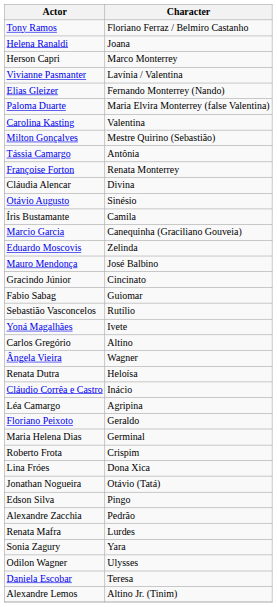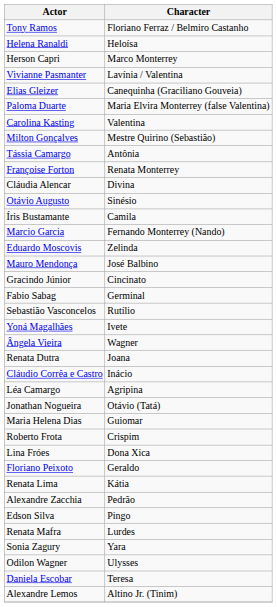Helena Ranaldi | Character: Joana -> Heloísa
Elias Gleizer | Character: Fernando Monterrey (Nando) -> Canequinha (Graciliano Gouveia)
Marcio Garcia | Character: Canequinha (Graciliano Gouveia) -> Fernando Monterrey (Nando)
Fabio Sabag | Character: Guiomar -> Germinal
- row: Carlos Gregório | Altino
Renata Dutra | Character: Heloísa -> Joana
rows swapped: Floriano Peixoto <-> Jonathan Nogueira
Maria Helena Dias | Character: Germinal -> Guiomar
+ row: Renata Lima | Kátia
rows swapped: Edson Silva <-> Alexandre Zacchia
